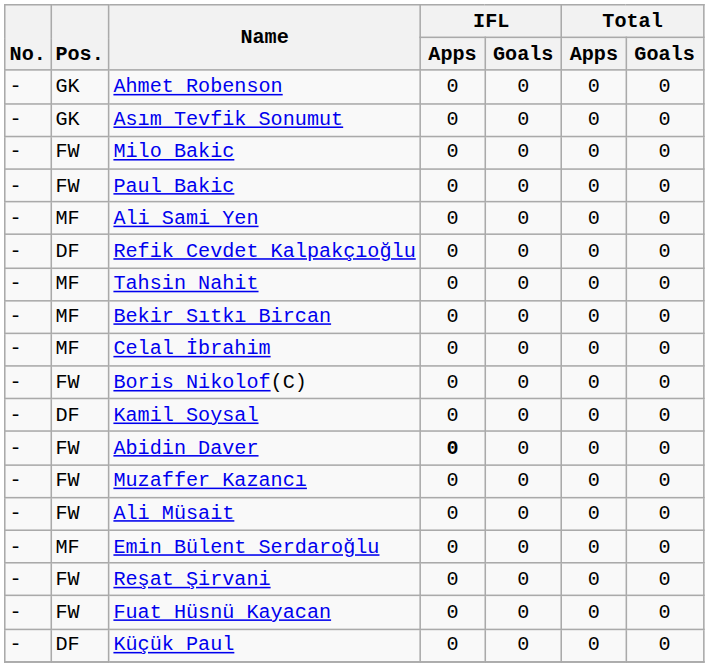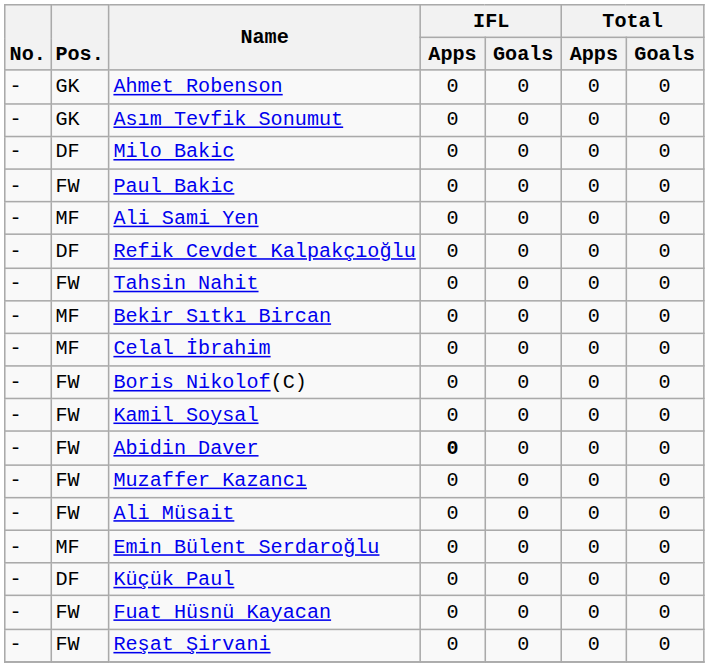Milo Bakic | Pos.: FW -> DF
Tahsin Nahit | Pos.: MF -> FW
Kamil Soysal | Pos.: DF -> FW
rows swapped: Reşat Şirvani <-> Küçük Paul
